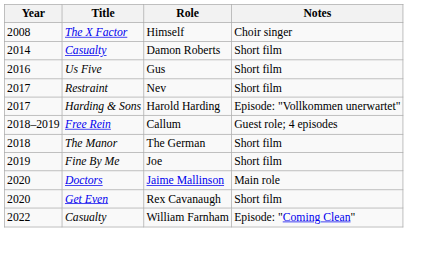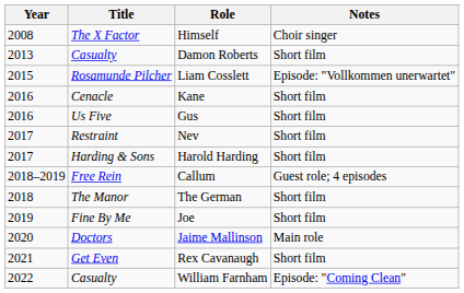Damon Roberts | Year: 2014 -> 2013
+ row: 2015 | Rosamunde Pilcher | Liam Cosslett | Episode: "Vollkommen unerwartet"
+ row: 2016 | Cenacle | Kane | Short film
Harold Harding | Notes: Episode: "Vollkommen unerwartet" -> Short film
Rex Cavanaugh | Year: 2020 -> 2021
